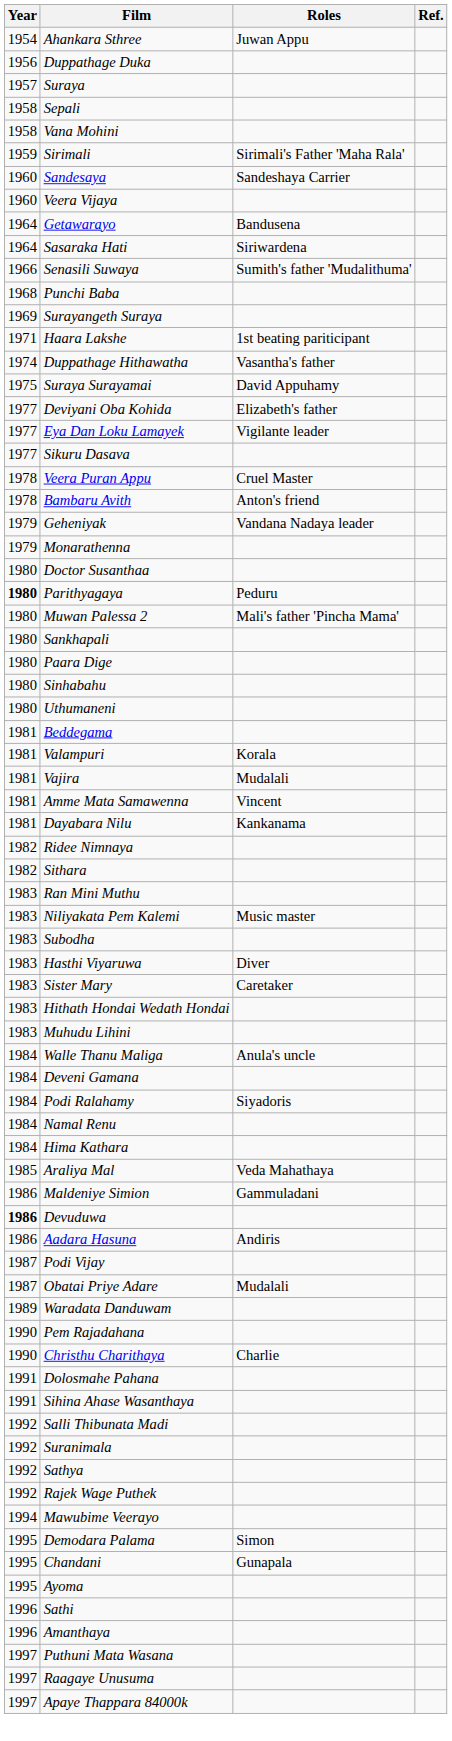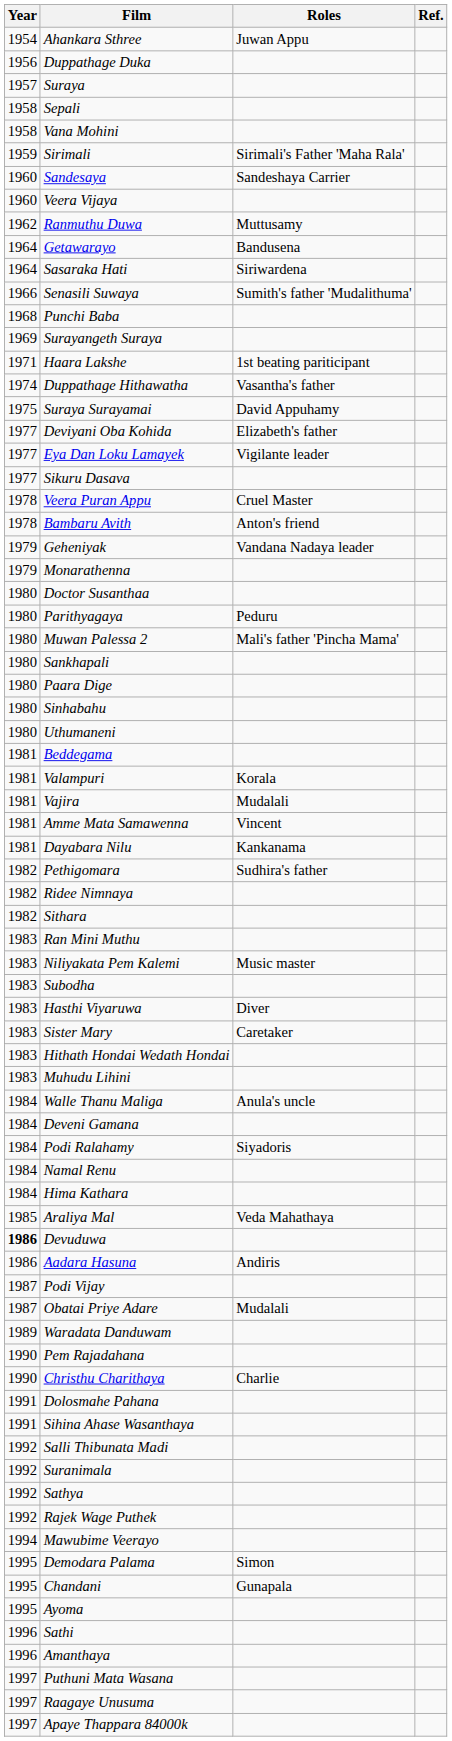+ row: 1962 | Ranmuthu Duwa | Muttusamy
Parithyagaya | Year: bold -> normal
+ row: 1982 | Pethigomara | Sudhira's father
- row: 1986 | Maldeniye Simion | Gammuladani
